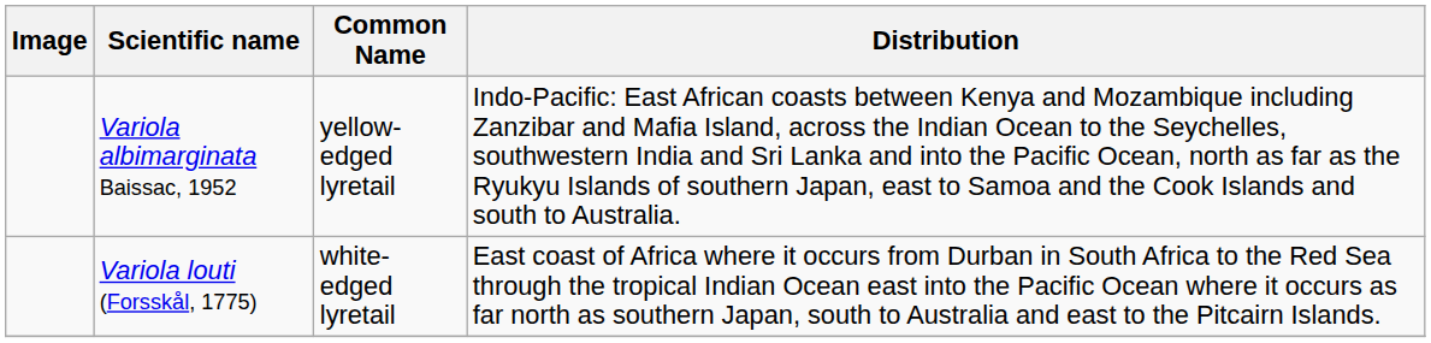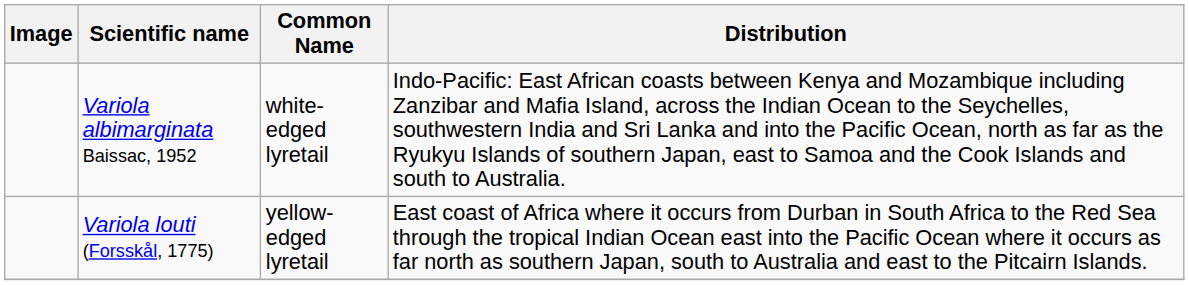Variola albimarginata Baissac, 1952 | Common Name: yellow-edged lyretail -> white-edged lyretail
Variola louti (Forsskål, 1775) | Common Name: white-edged lyretail -> yellow-edged lyretail
